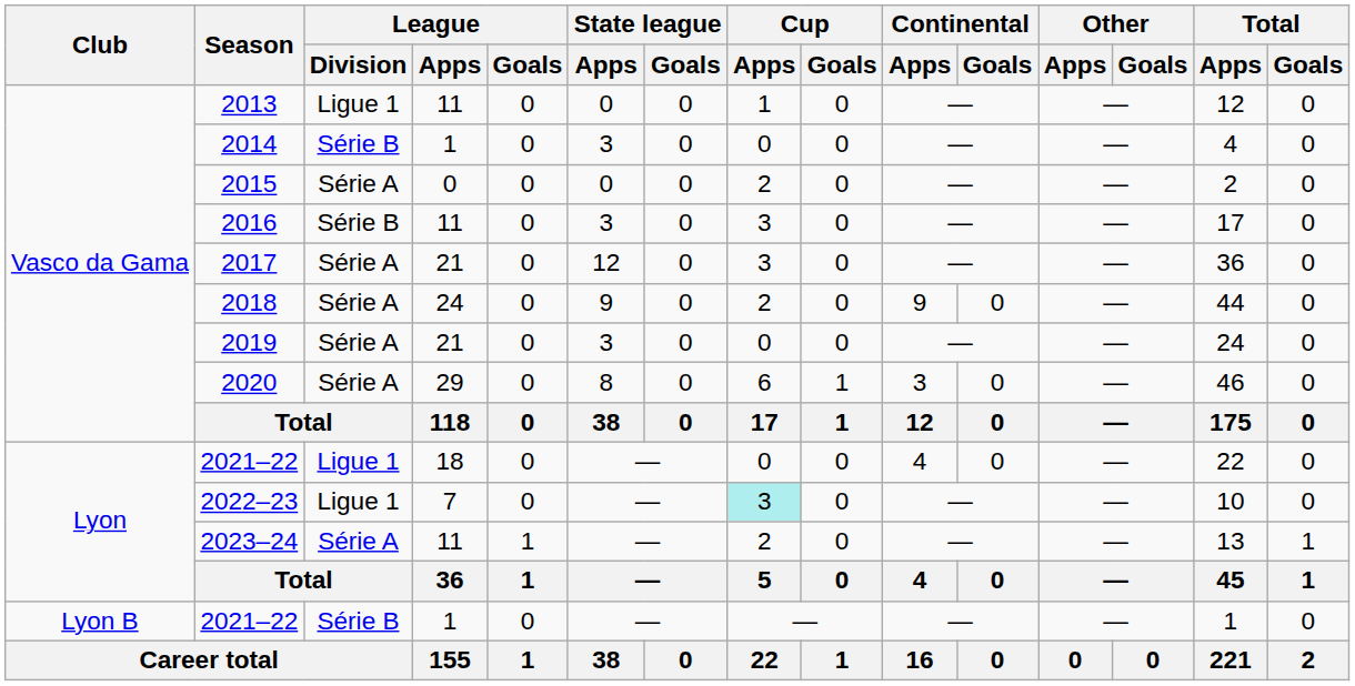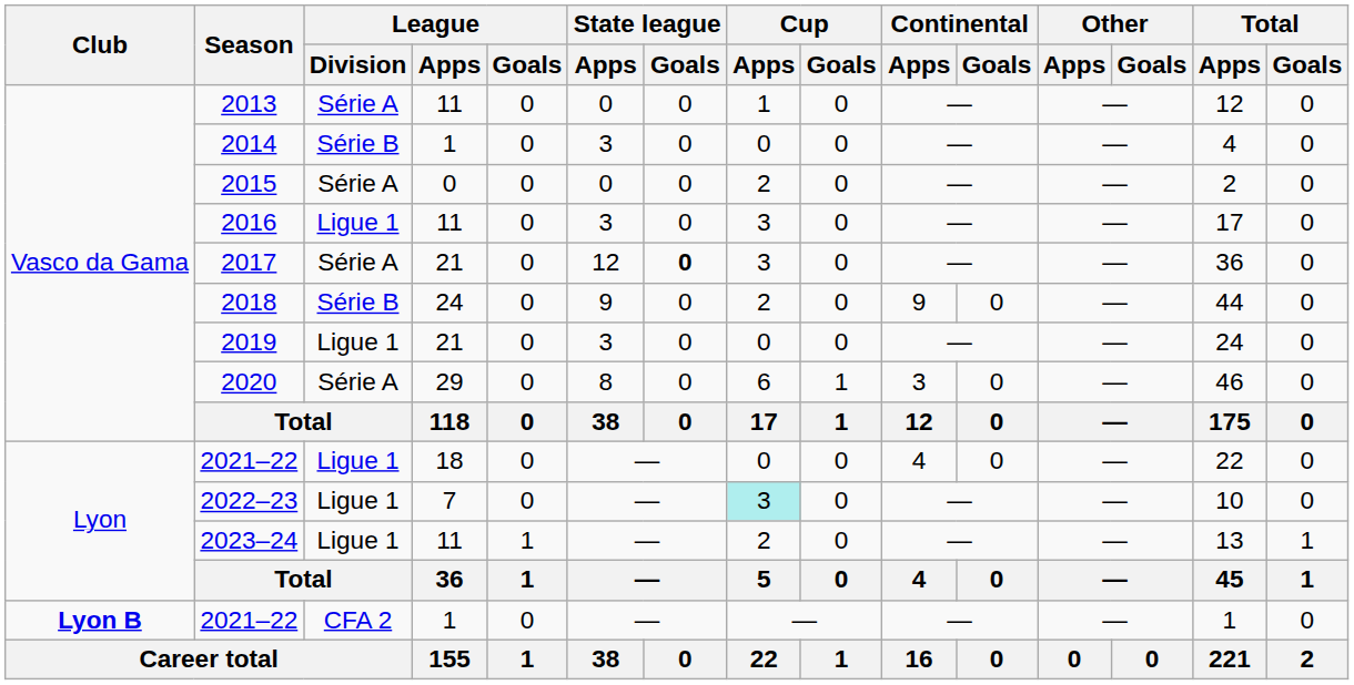2013 | League / Division: Ligue 1 -> Série A
2016 | League / Division: Série B -> Ligue 1
2017 | State league / Goals: normal -> bold
2018 | League / Division: Série A -> Série B
2019 | League / Division: Série A -> Ligue 1
2023–24 | League / Division: Série A -> Ligue 1
2021–22 / 1 | Club: normal -> bold
2021–22 / 1 | League / Division: Série B -> CFA 2
